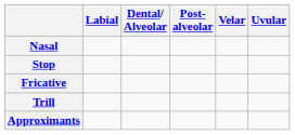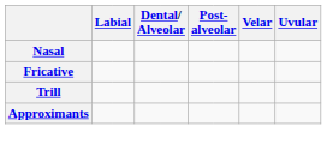- row: Stop
